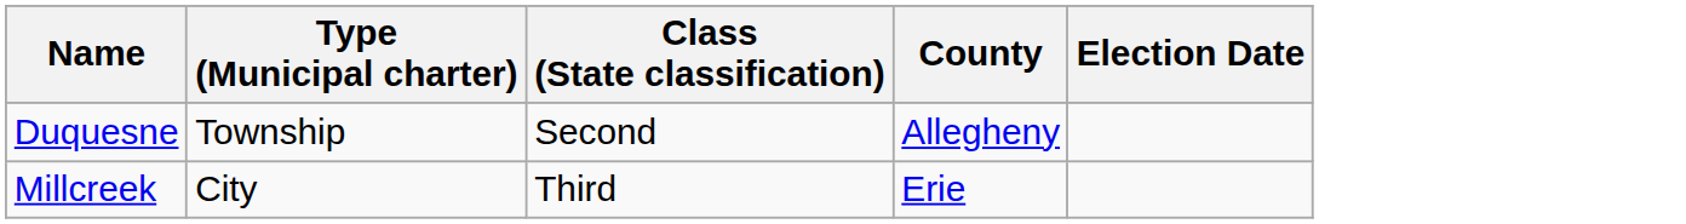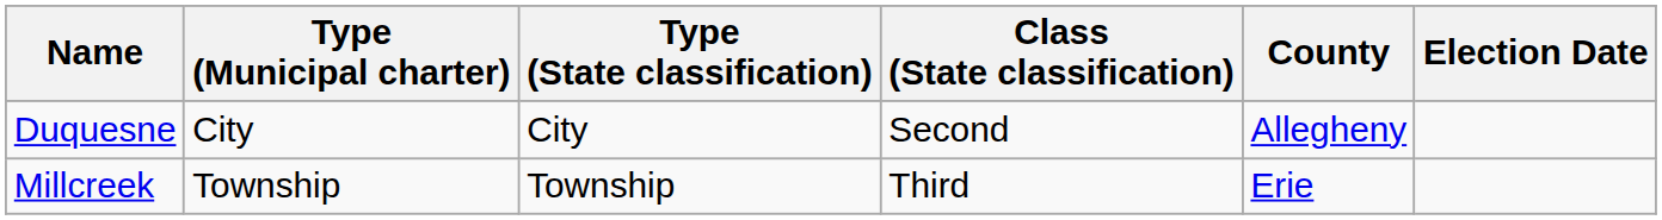+ column: Type (State classification) | City | Township
Duquesne | Type (Municipal charter): Township -> City
Millcreek | Type (Municipal charter): City -> Township
